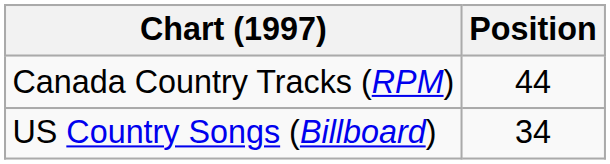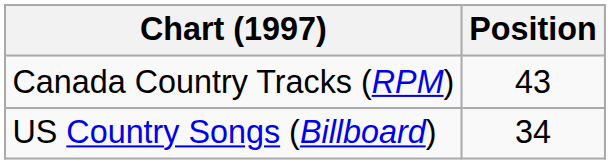Canada Country Tracks (RPM) | Position: 44 -> 43
